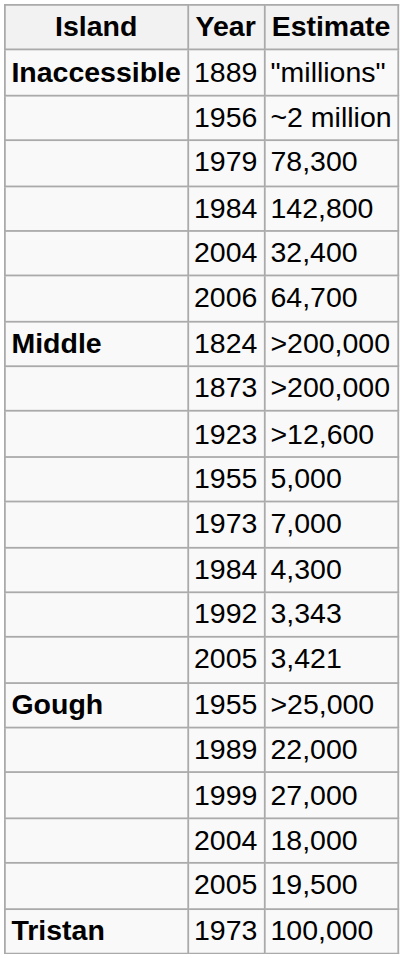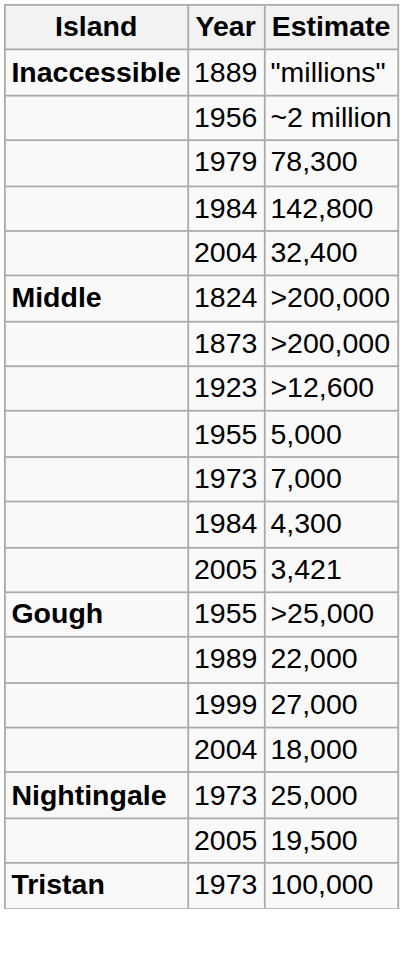- row: 2006 | 64,700
- row: 1992 | 3,343
+ row: Nightingale | 1973 | 25,000
